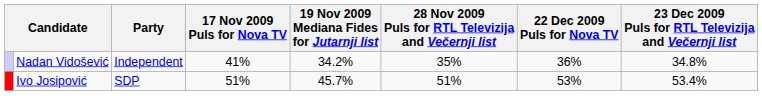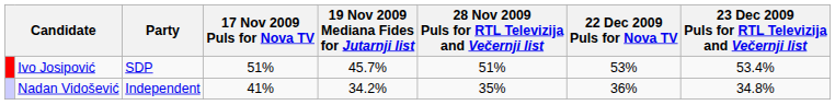rows swapped: Ivo Josipović <-> Nadan Vidošević
